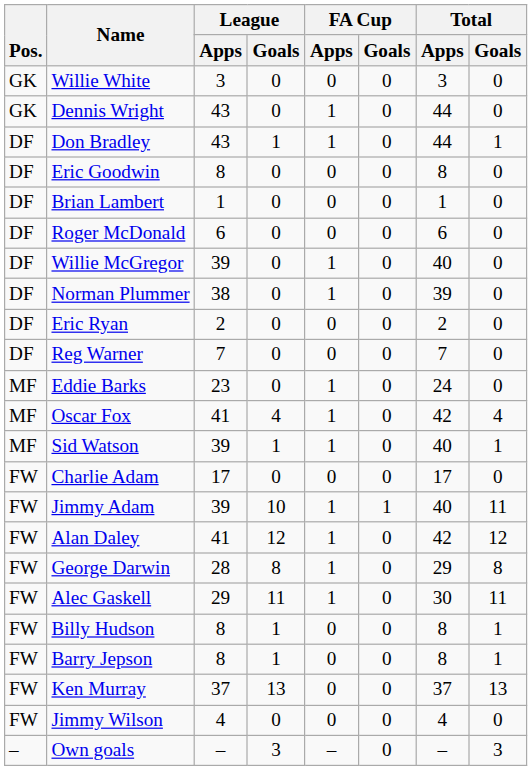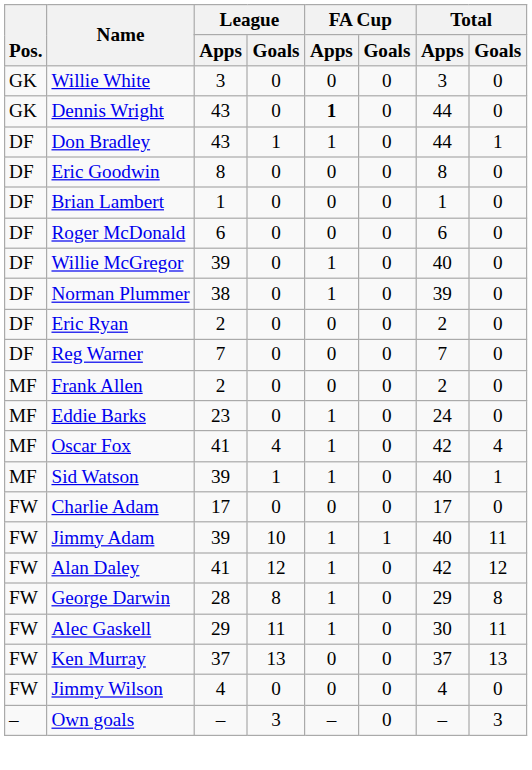Dennis Wright | FA Cup / Apps: normal -> bold
+ row: MF | Frank Allen | 2 | 0 | 0 | 0 | 2 | 0
- row: FW | Billy Hudson | 8 | 1 | 0 | 0 | 8 | 1
- row: FW | Barry Jepson | 8 | 1 | 0 | 0 | 8 | 1
